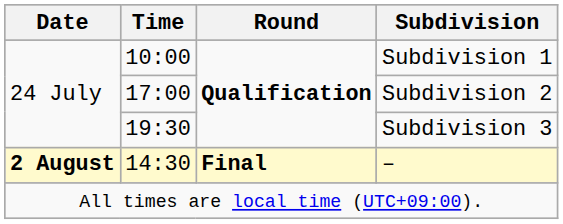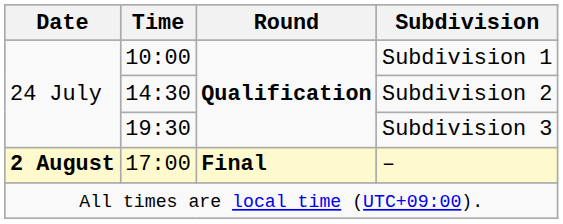Subdivision 2 | Time: 17:00 -> 14:30
– | Time: 14:30 -> 17:00
